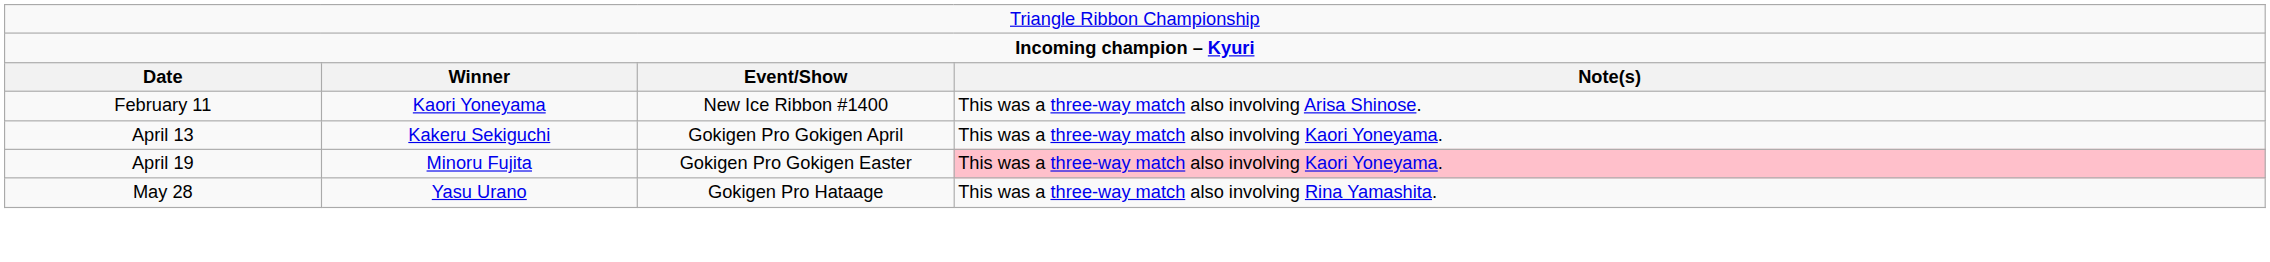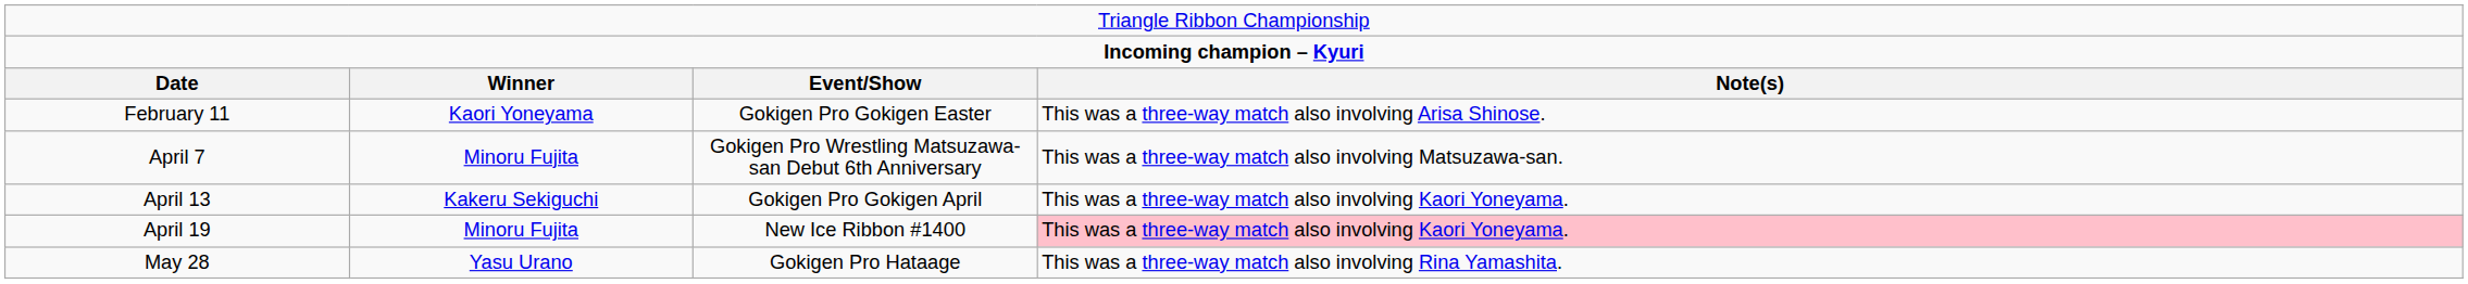February 11 | column 3: New Ice Ribbon #1400 -> Gokigen Pro Gokigen Easter
+ row: April 7 | Minoru Fujita | Gokigen Pro Wrestling Matsuzawa-san Debut 6th Anniversary | This was a three-way match also involving Matsuzawa-san.
April 19 | column 3: Gokigen Pro Gokigen Easter -> New Ice Ribbon #1400
